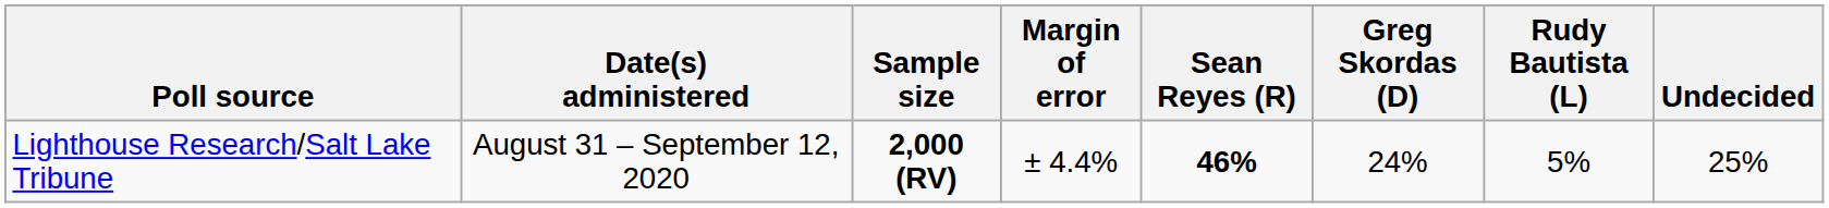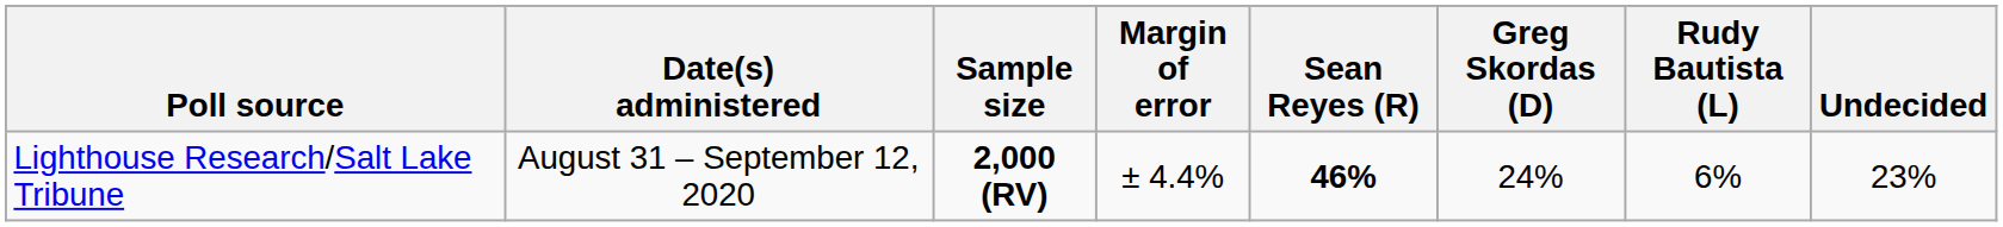Lighthouse Research/Salt Lake Tribune | Rudy Bautista (L): 5% -> 6%
Lighthouse Research/Salt Lake Tribune | Undecided: 25% -> 23%
